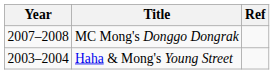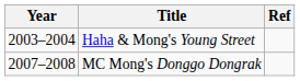rows swapped: Haha & Mong's Young Street <-> MC Mong's Donggo Dongrak
